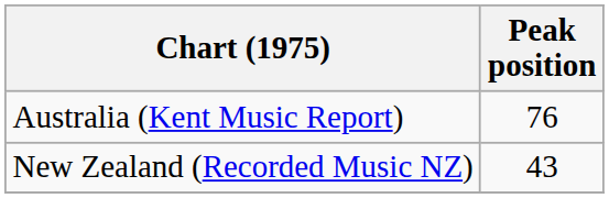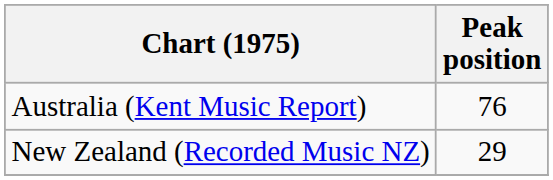New Zealand (Recorded Music NZ) | Peak position: 43 -> 29
